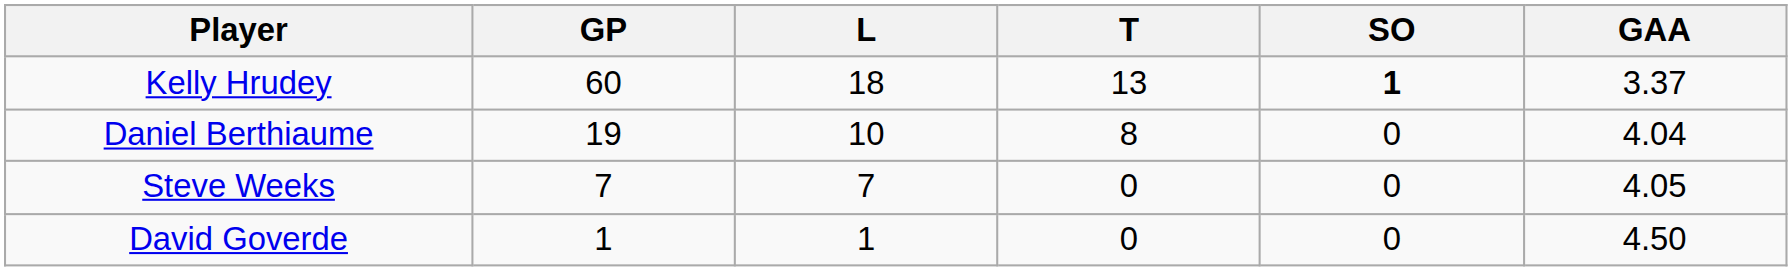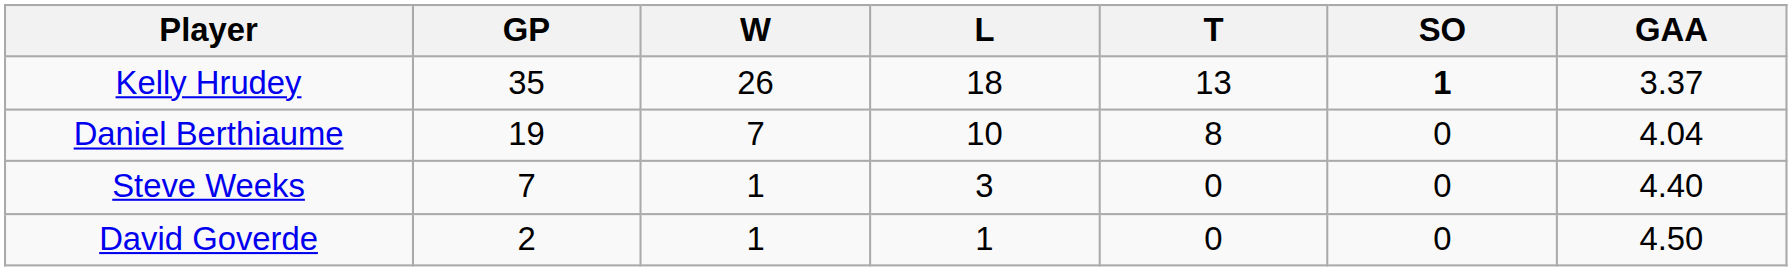+ column: W | 26 | 7 | 1 | 1
Kelly Hrudey | GP: 60 -> 35
Steve Weeks | L: 7 -> 3
Steve Weeks | GAA: 4.05 -> 4.40
David Goverde | GP: 1 -> 2
